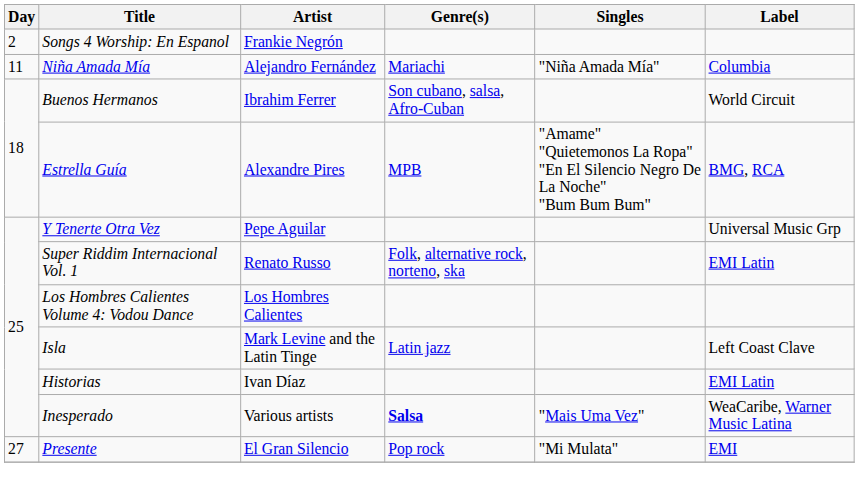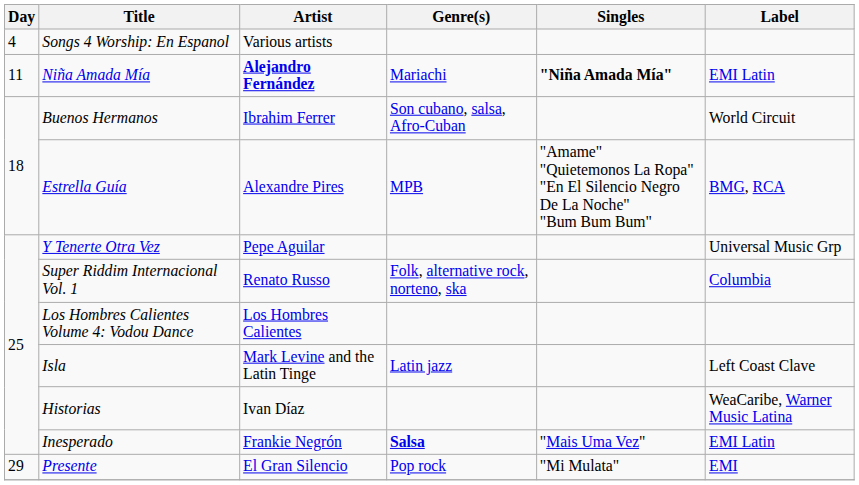Songs 4 Worship: En Espanol | Day: 2 -> 4
Songs 4 Worship: En Espanol | Artist: Frankie Negrón -> Various artists
Niña Amada Mía | Artist: normal -> bold
Niña Amada Mía | Singles: normal -> bold
Niña Amada Mía | Label: Columbia -> EMI Latin
Super Riddim Internacional Vol. 1 | Label: EMI Latin -> Columbia
Historias | Label: EMI Latin -> WeaCaribe, Warner Music Latina
Inesperado | Artist: Various artists -> Frankie Negrón
Inesperado | Label: WeaCaribe, Warner Music Latina -> EMI Latin
Presente | Day: 27 -> 29
